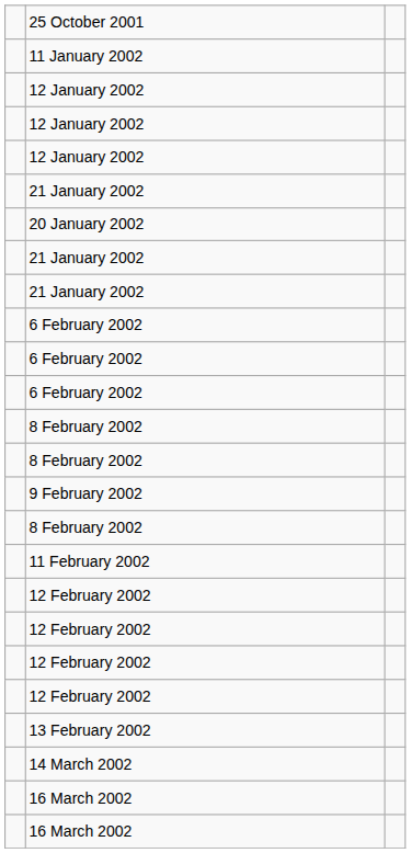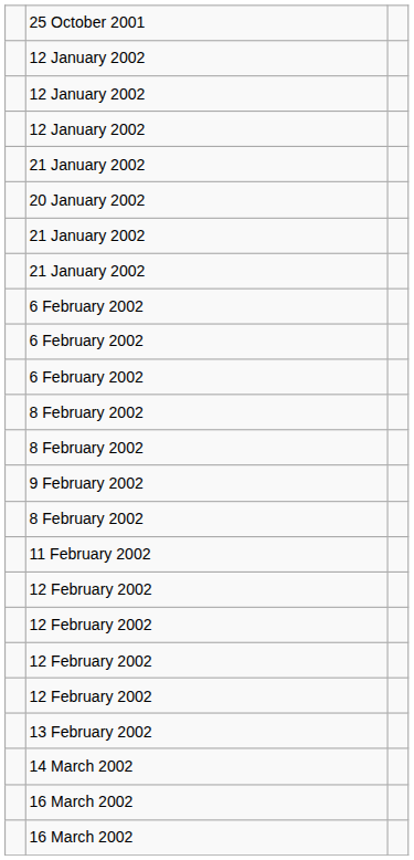- row: 11 January 2002
